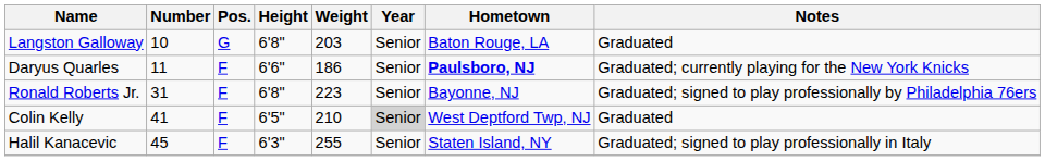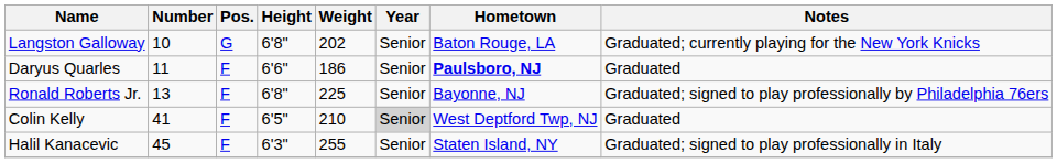Langston Galloway | Weight: 203 -> 202
Langston Galloway | Notes: Graduated -> Graduated; currently playing for the New York Knicks
Daryus Quarles | Notes: Graduated; currently playing for the New York Knicks -> Graduated
Ronald Roberts Jr. | Number: 31 -> 13
Ronald Roberts Jr. | Weight: 223 -> 225
